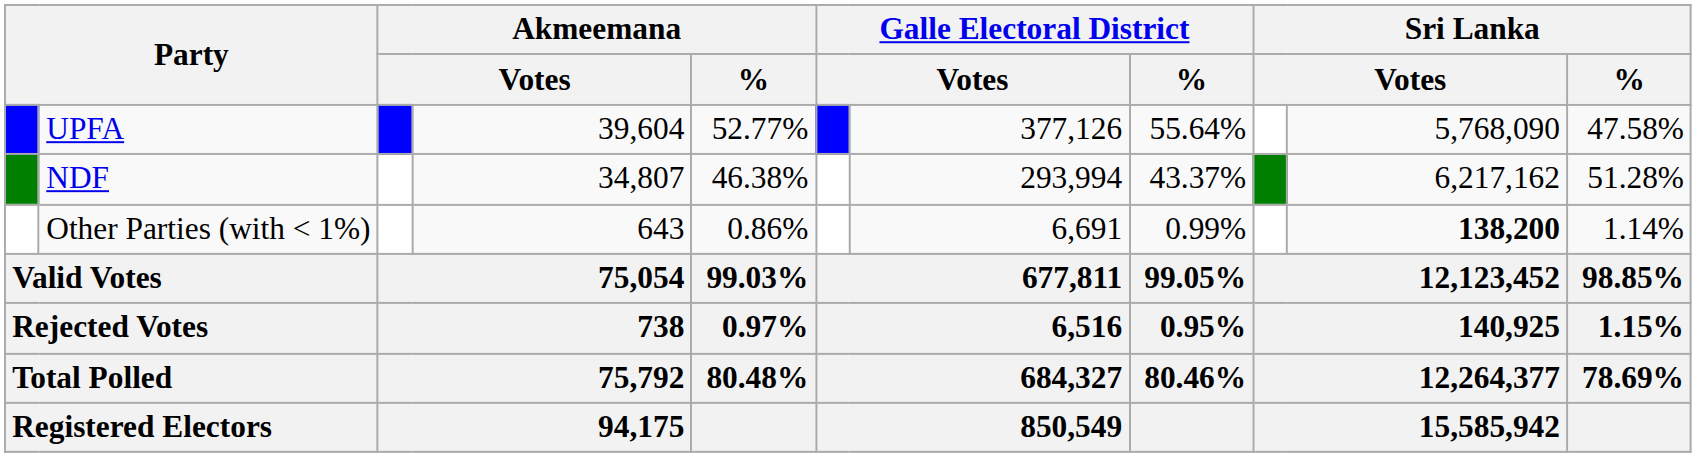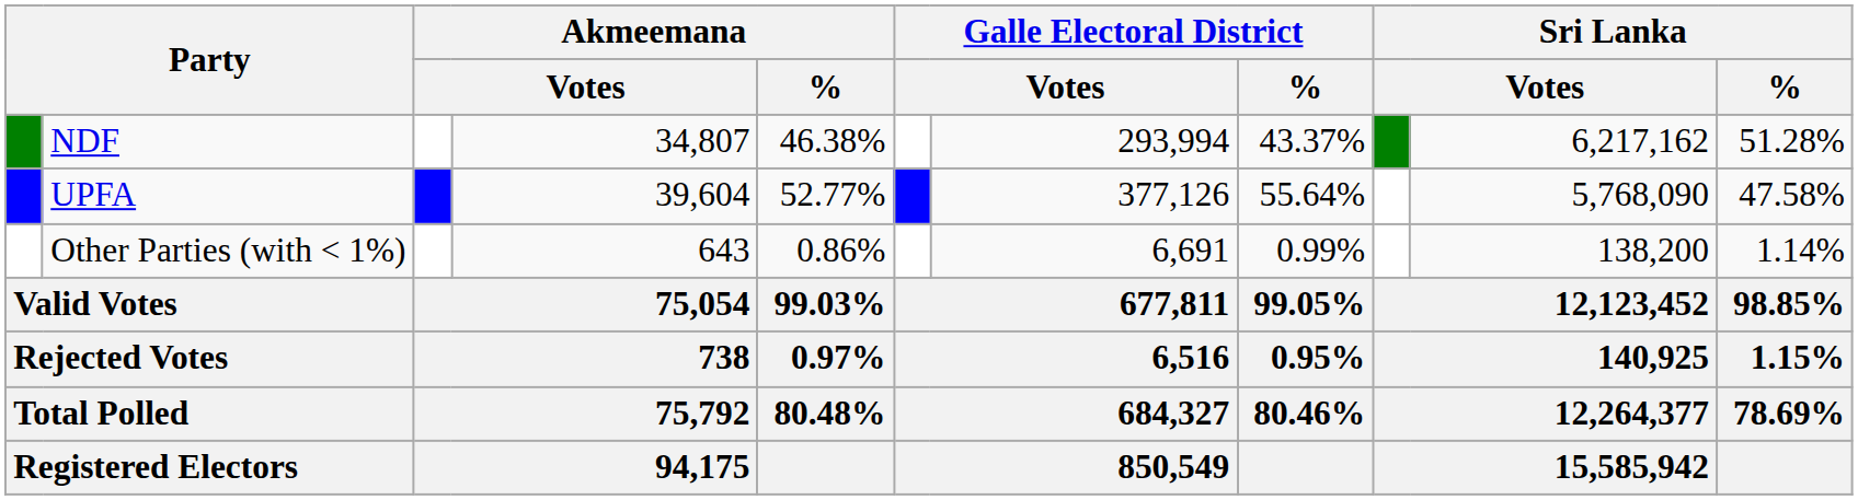rows swapped: UPFA <-> NDF
Other Parties (with < 1%) | column 10: bold -> normal
